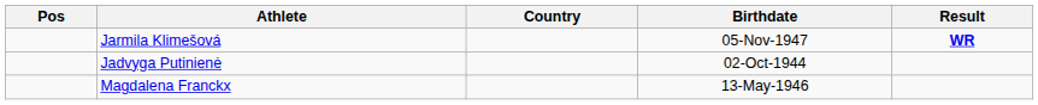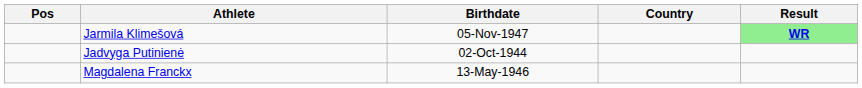columns swapped: Birthdate <-> Country
Jarmila Klimešová | Result: no background -> lightgreen background
